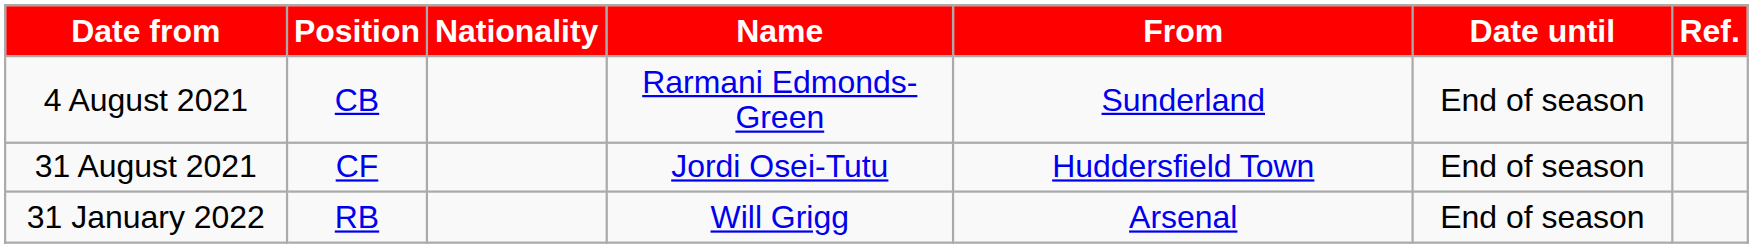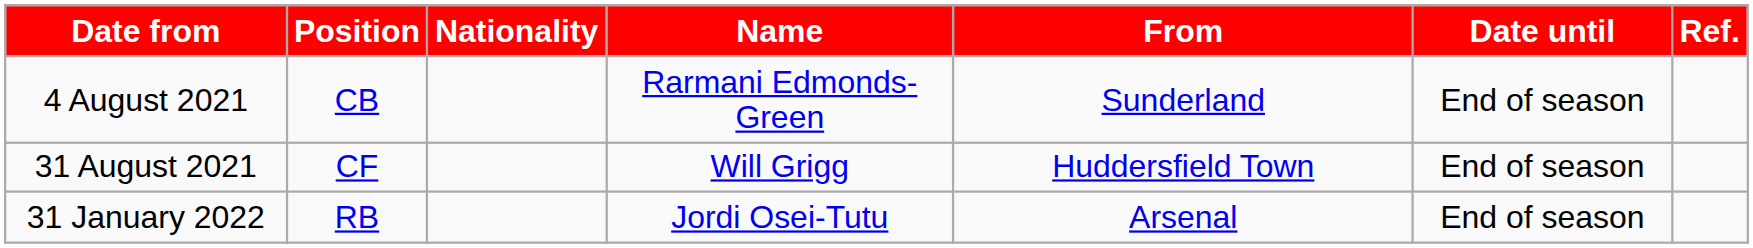31 August 2021 | Name: Jordi Osei-Tutu -> Will Grigg
31 January 2022 | Name: Will Grigg -> Jordi Osei-Tutu
